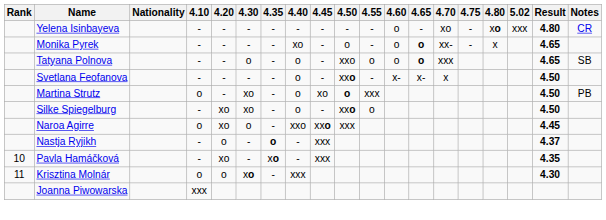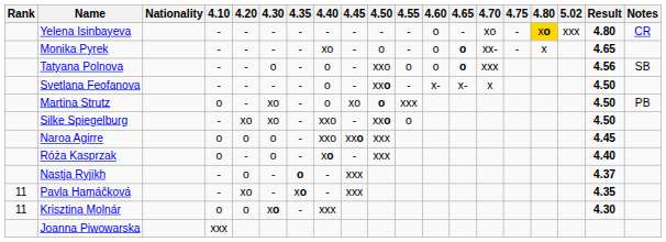Yelena Isinbayeva | 4.80: no background -> gold background
Tatyana Polnova | Result: 4.65 -> 4.56
Silke Spiegelburg | 4.40: o -> xxo
Naroa Agirre | 4.20: xo -> o
+ row: Róża Kasprzak | o | - | o | - | xo | - | xxx | 4.40
Pavla Hamáčková | Rank: 10 -> 11
